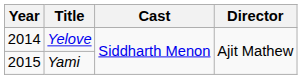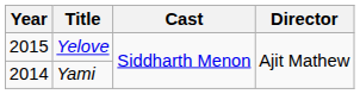Yelove | Year: 2014 -> 2015
Yami | Year: 2015 -> 2014
